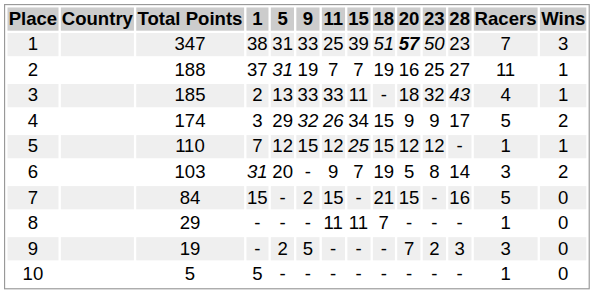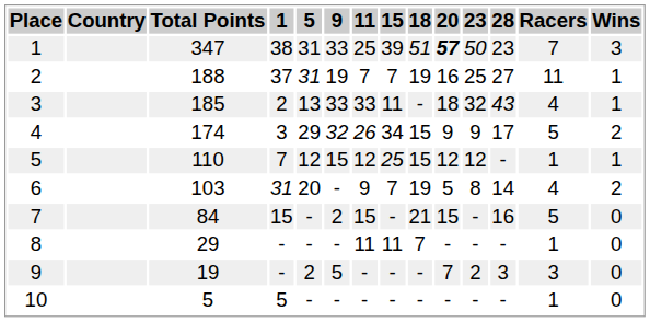6 | Racers: 3 -> 4
